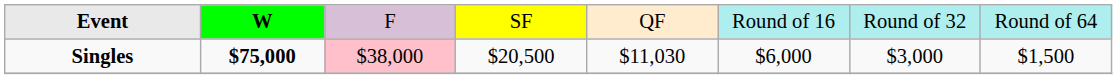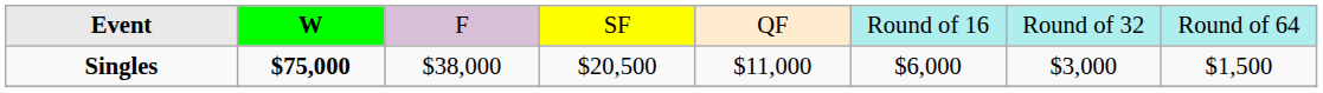Singles | column 3: pink background -> no background
Singles | column 5: $11,030 -> $11,000
